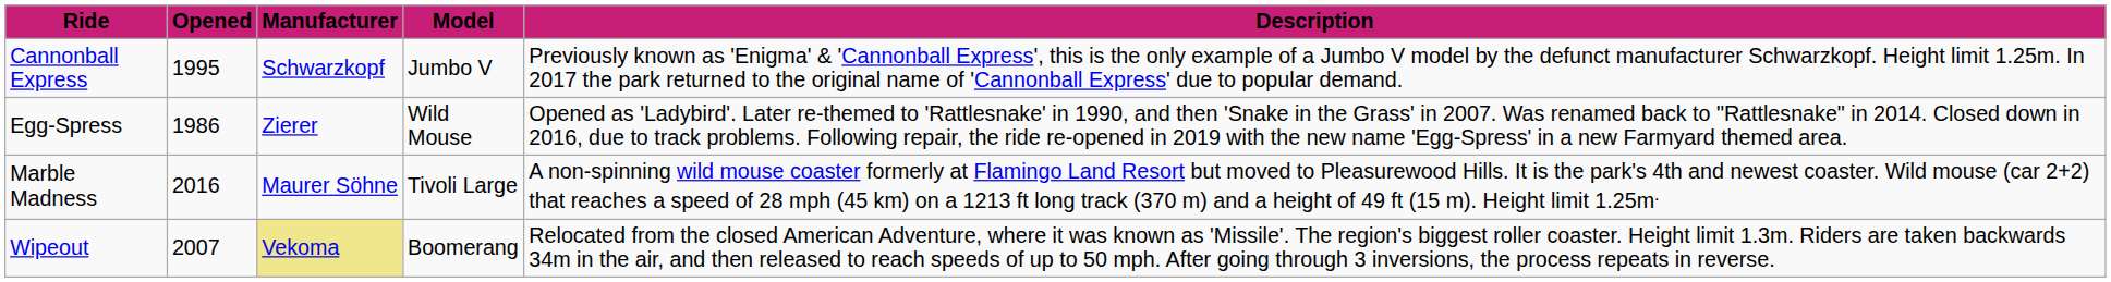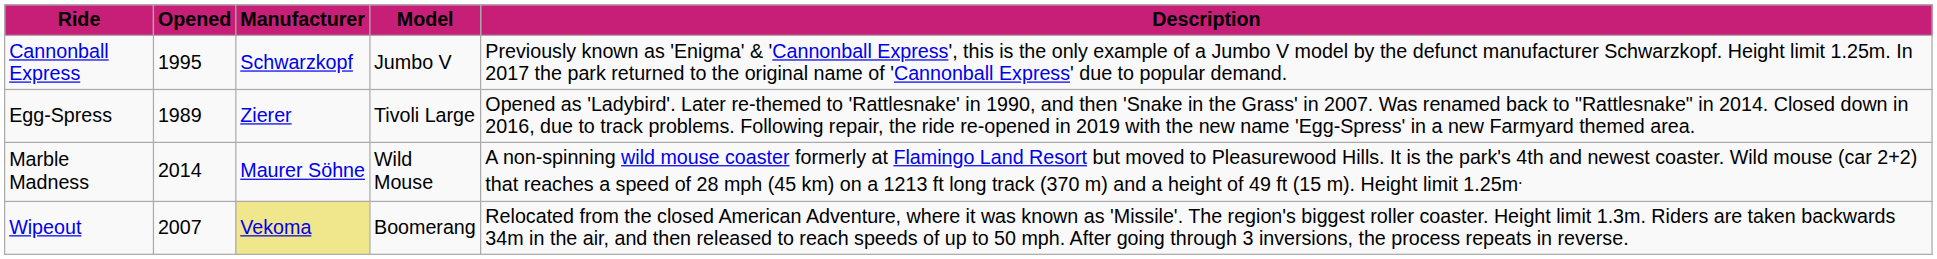Egg-Spress | Opened: 1986 -> 1989
Egg-Spress | Model: Wild Mouse -> Tivoli Large
Marble Madness | Opened: 2016 -> 2014
Marble Madness | Model: Tivoli Large -> Wild Mouse
